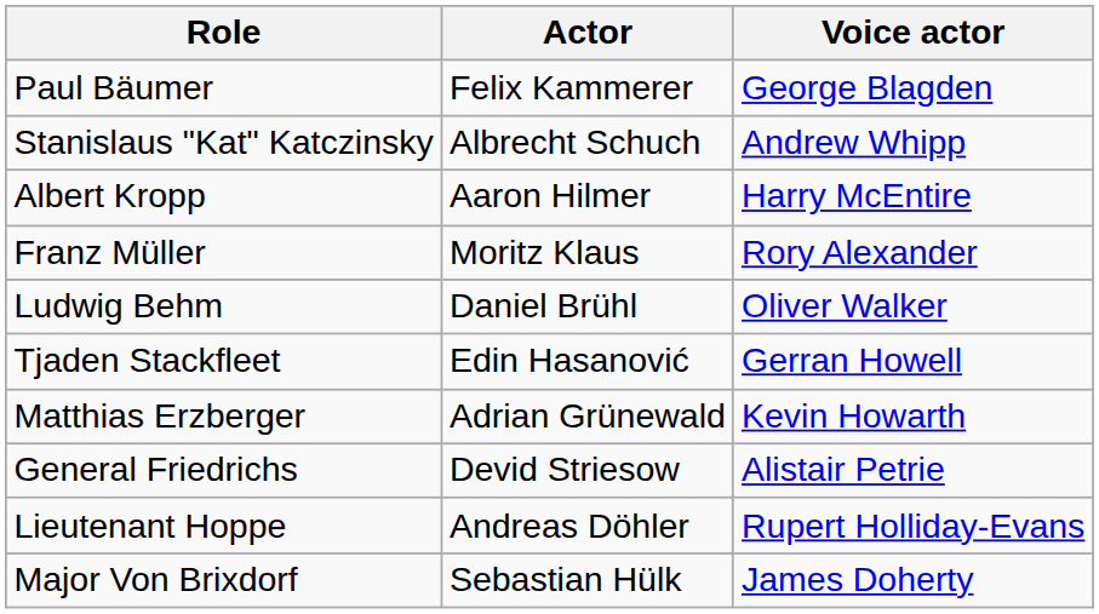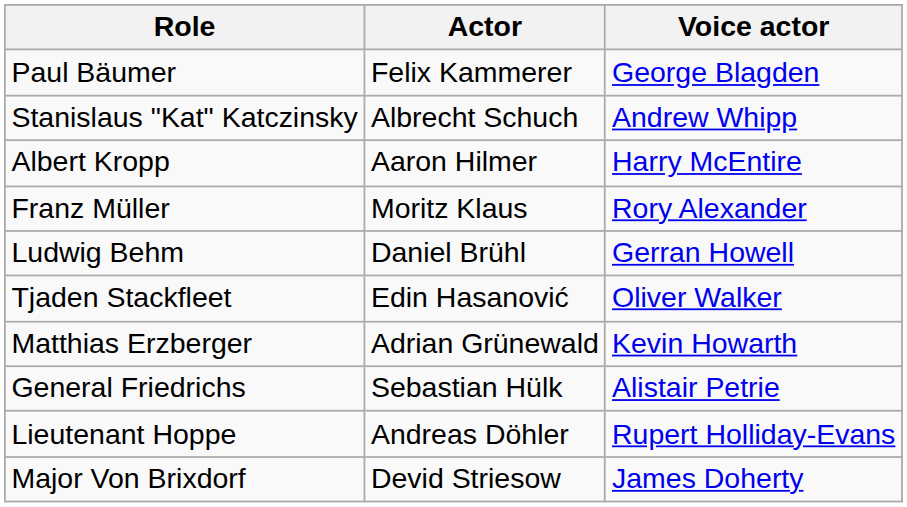Ludwig Behm | Voice actor: Oliver Walker -> Gerran Howell
Tjaden Stackfleet | Voice actor: Gerran Howell -> Oliver Walker
General Friedrichs | Actor: Devid Striesow -> Sebastian Hülk
Major Von Brixdorf | Actor: Sebastian Hülk -> Devid Striesow
